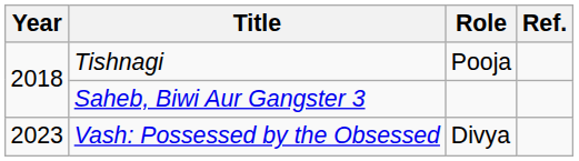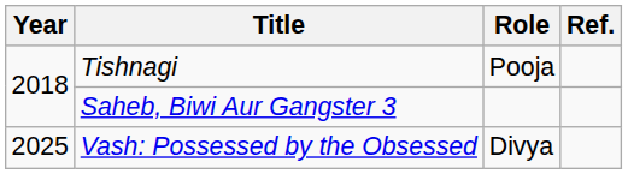Vash: Possessed by the Obsessed | Year: 2023 -> 2025
